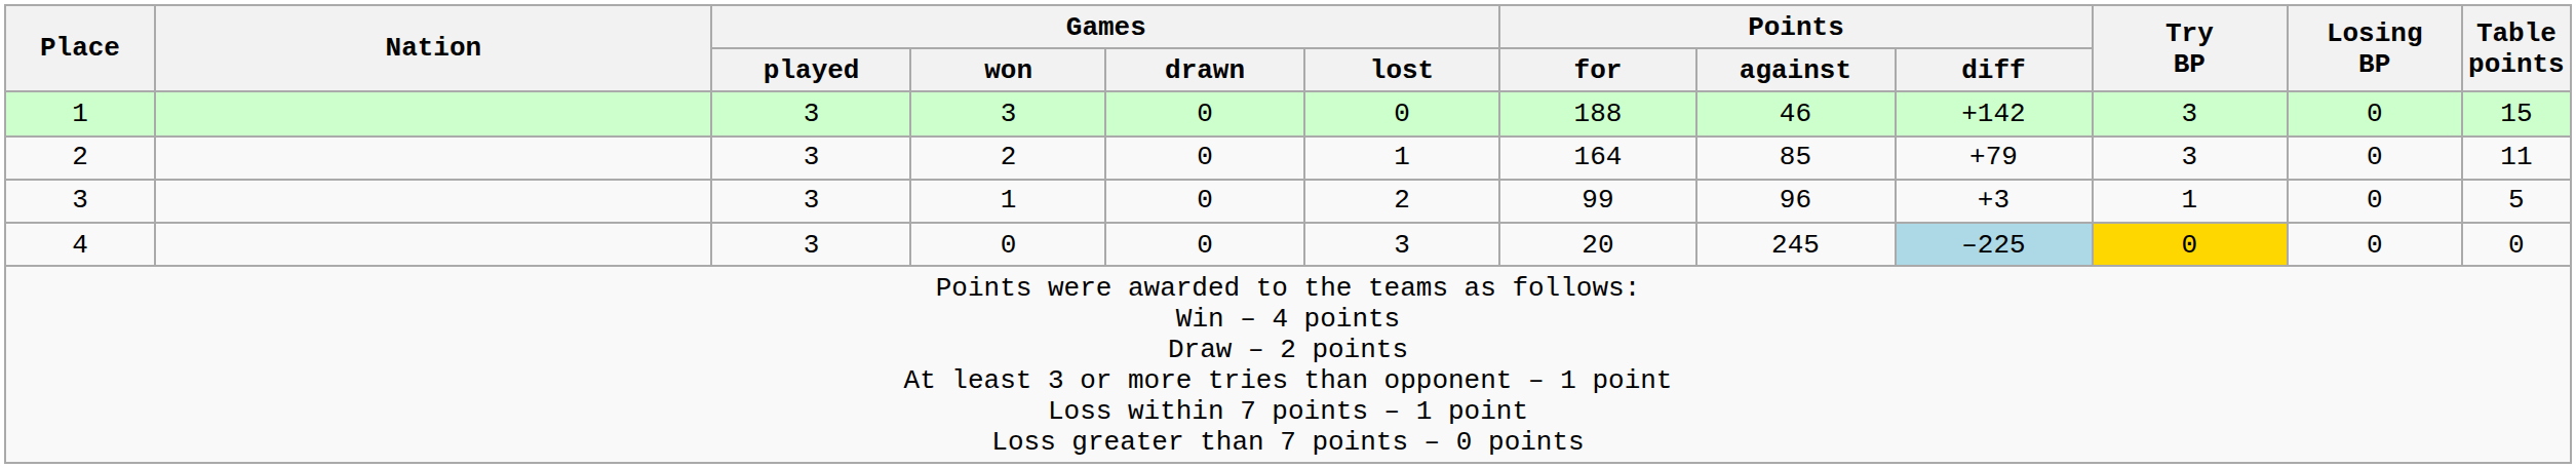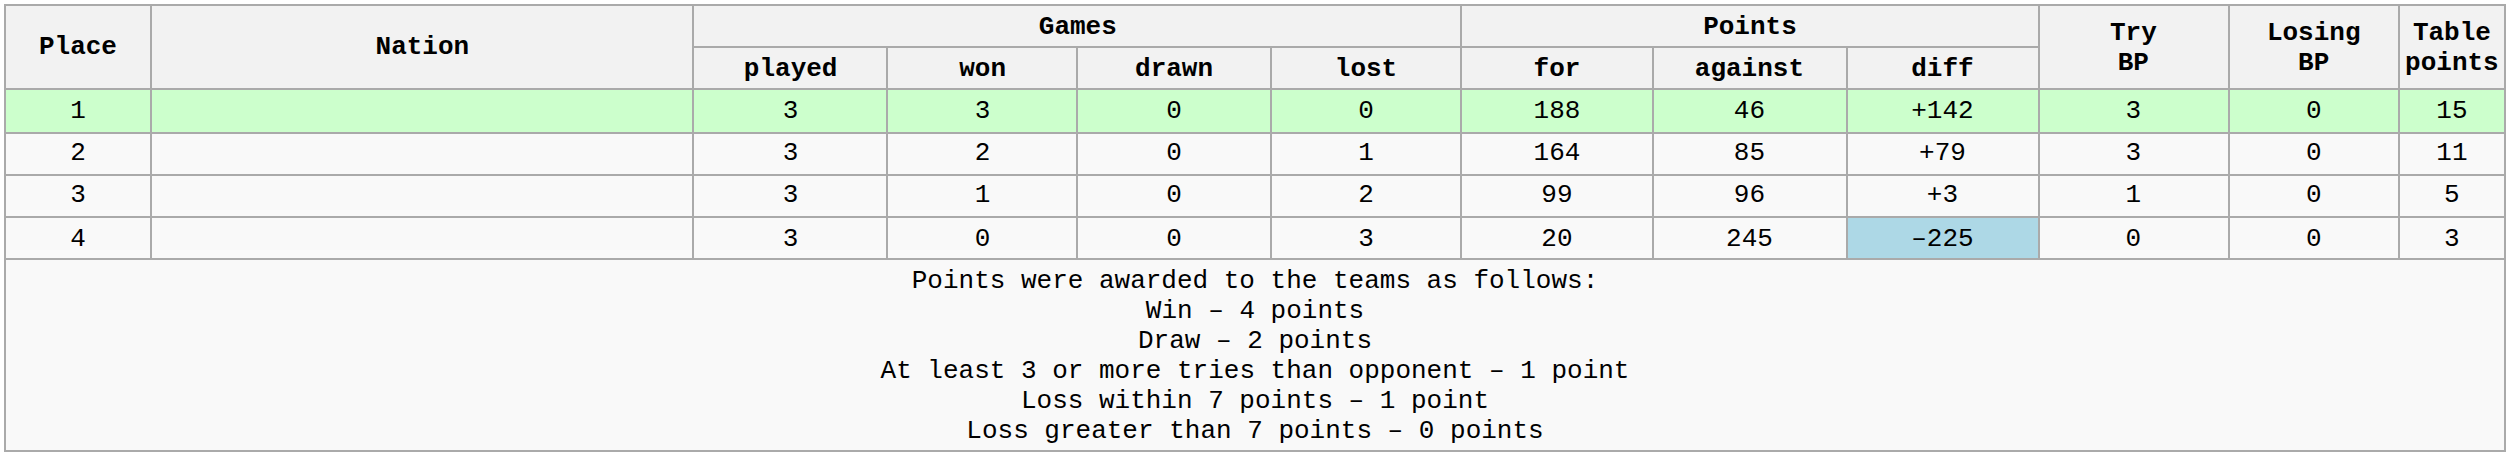4 | Try BP: gold background -> no background
4 | Table points: 0 -> 3
